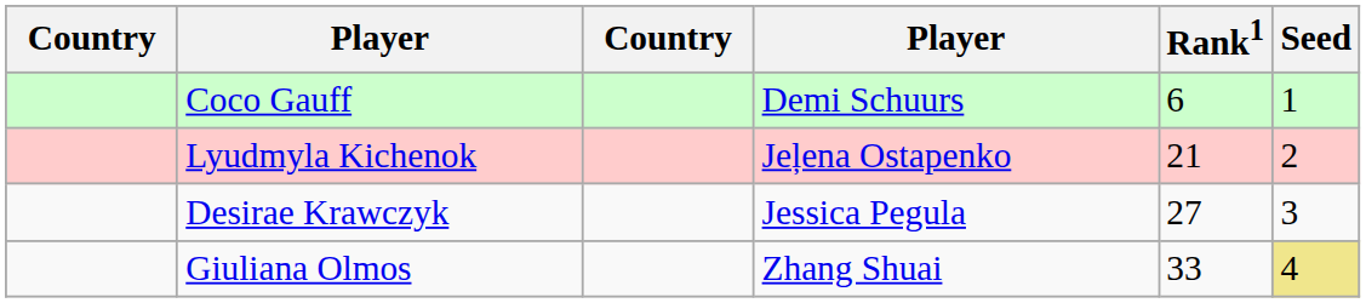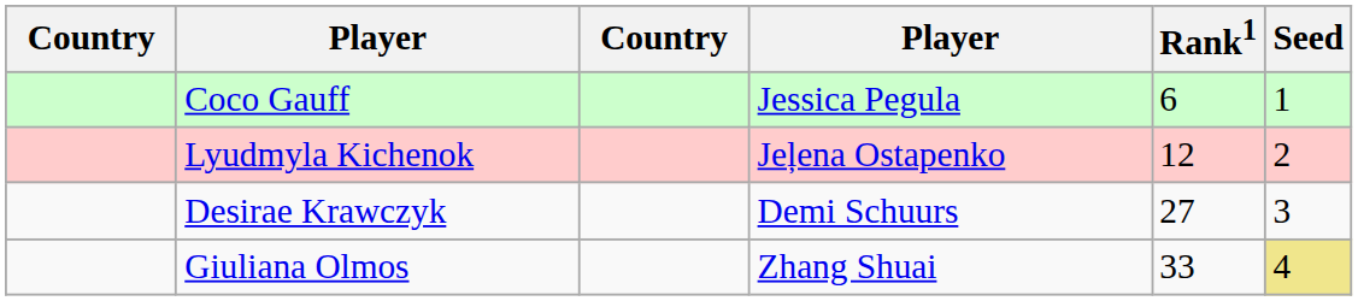Coco Gauff | column 4: Demi Schuurs -> Jessica Pegula
Lyudmyla Kichenok | Rank1: 21 -> 12
Desirae Krawczyk | column 4: Jessica Pegula -> Demi Schuurs
